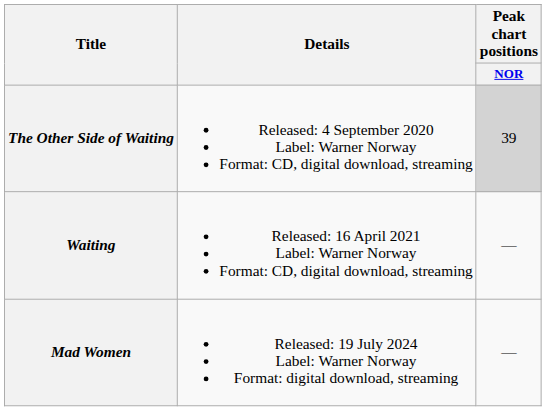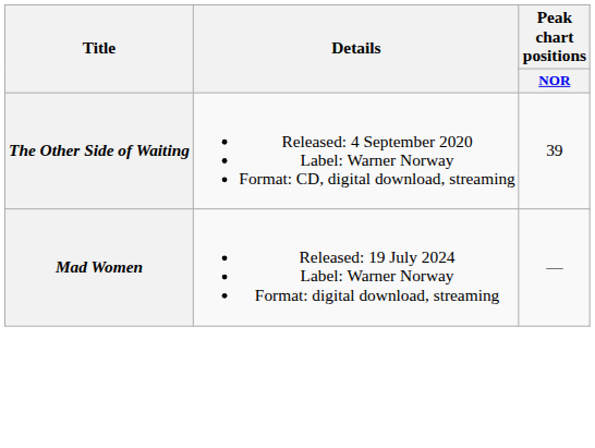The Other Side of Waiting | Peak chart positions / NOR: lightgrey background -> no background
- row: Waiting | Released: 16 April 2021 Label: Warner Norway Format: CD, digital download, streaming | —
